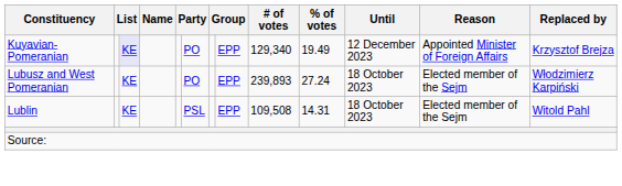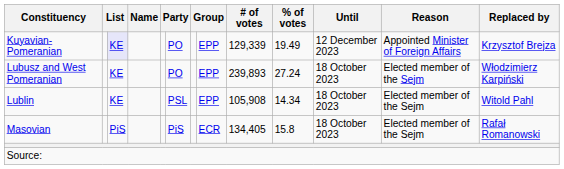Kuyavian-Pomeranian | # of votes: 129,340 -> 129,339
Lublin | # of votes: 109,508 -> 105,908
Lublin | % of votes: 14.31 -> 14.34
+ row: Masovian | PiS | PiS | ECR | 134,405 | 15.8 | 18 October 2023 | Elected member of the Sejm | Rafał Romanowski
